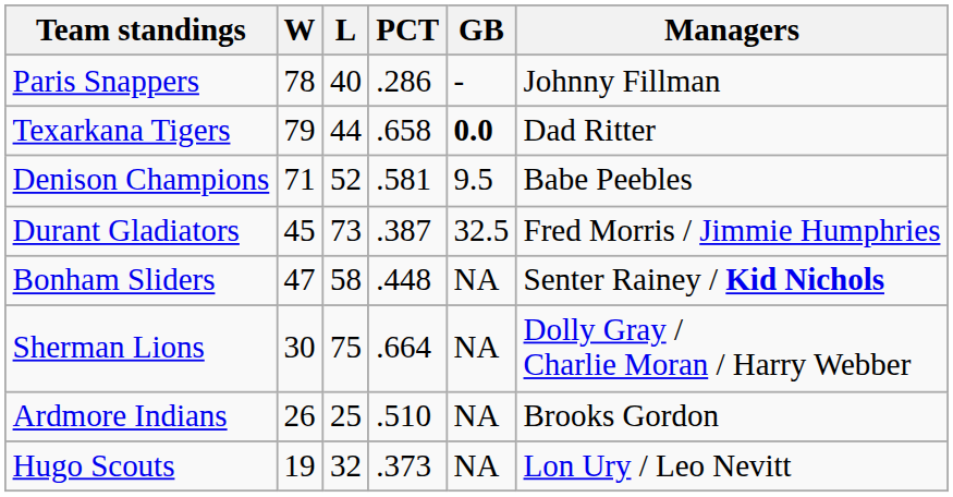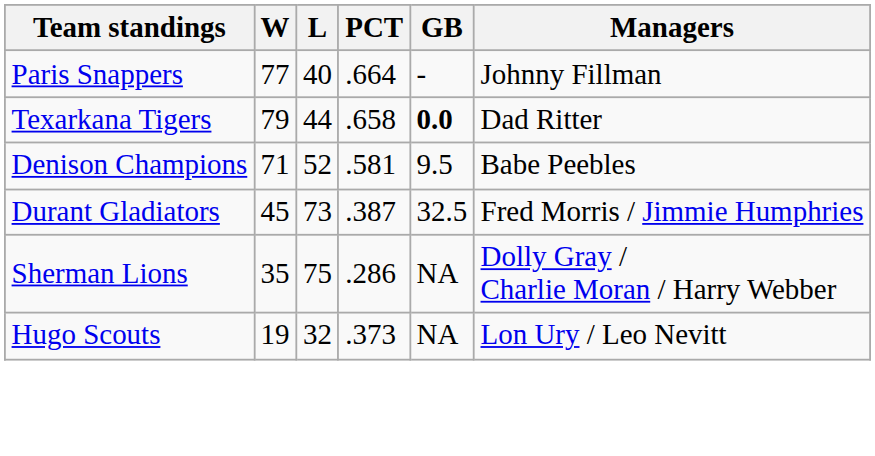Paris Snappers | W: 78 -> 77
Paris Snappers | PCT: .286 -> .664
- row: Bonham Sliders | 47 | 58 | .448 | NA | Senter Rainey / Kid Nichols
Sherman Lions | W: 30 -> 35
Sherman Lions | PCT: .664 -> .286
- row: Ardmore Indians | 26 | 25 | .510 | NA | Brooks Gordon
